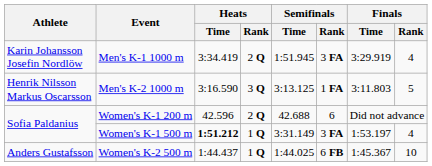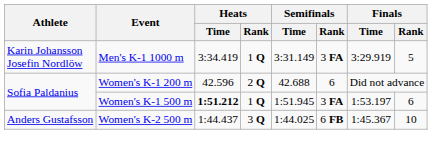Men's K-1 1000 m | Heats / Rank: 2 Q -> 1 Q
Men's K-1 1000 m | Semifinals / Time: 1:51.945 -> 3:31.149
Men's K-1 1000 m | Finals / Rank: 4 -> 5
- row: Henrik Nilsson Markus Oscarsson | Men's K-2 1000 m | 3:16.590 | 3 Q | 3:13.125 | 1 FA | 3:11.803 | 5
Women's K-1 500 m | Semifinals / Time: 3:31.149 -> 1:51.945
Women's K-1 500 m | Finals / Rank: 4 -> 6
Women's K-2 500 m | Heats / Rank: 1 Q -> 3 Q
